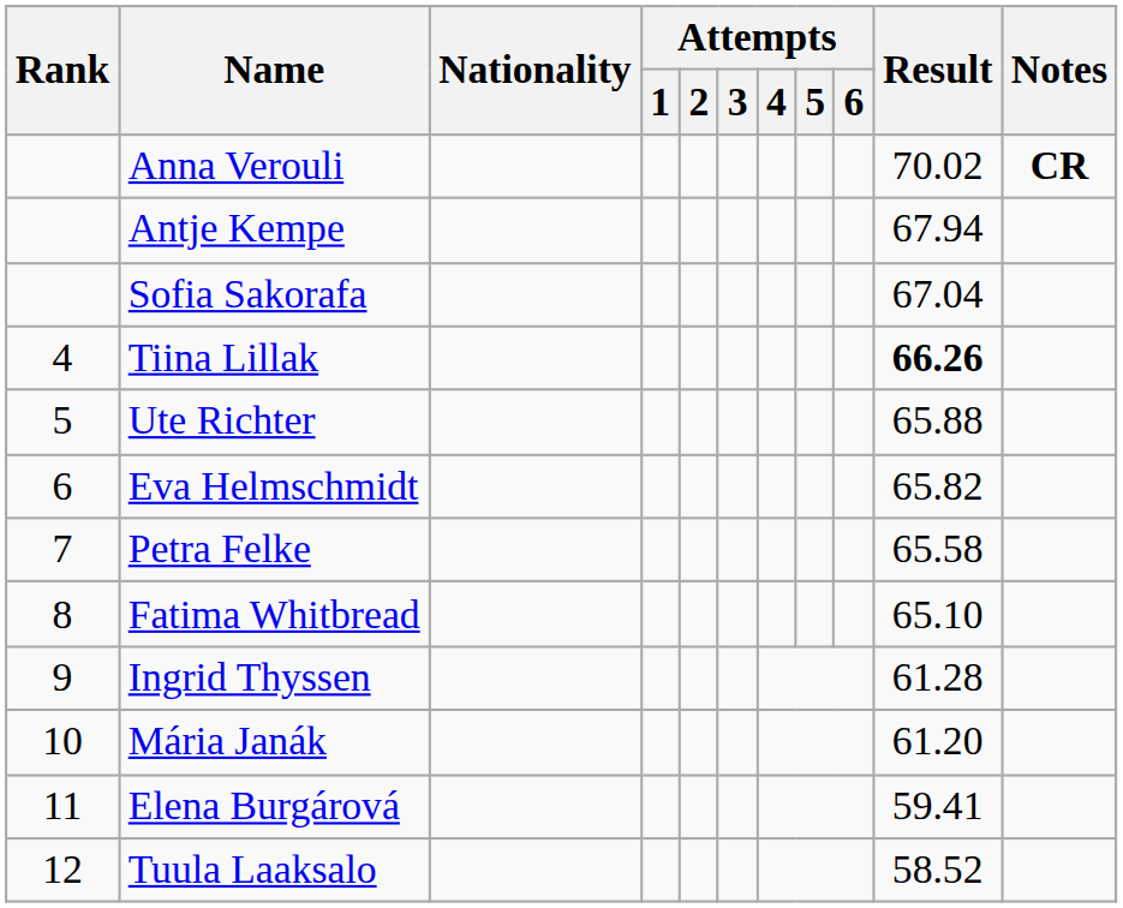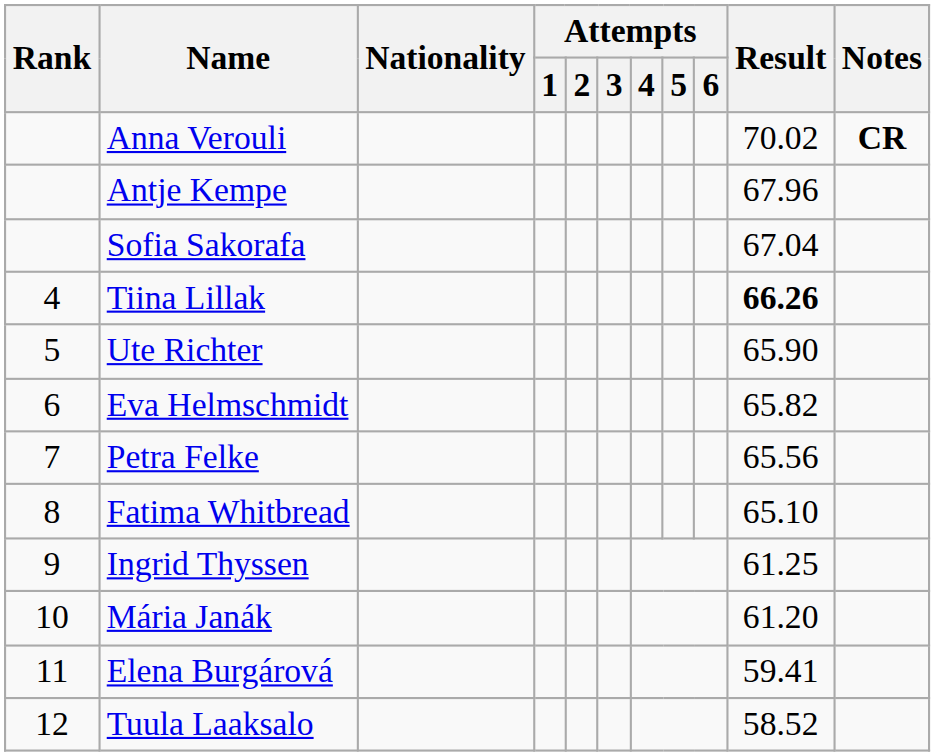Antje Kempe | Result: 67.94 -> 67.96
Ute Richter | Result: 65.88 -> 65.90
Petra Felke | Result: 65.58 -> 65.56
Ingrid Thyssen | Result: 61.28 -> 61.25
